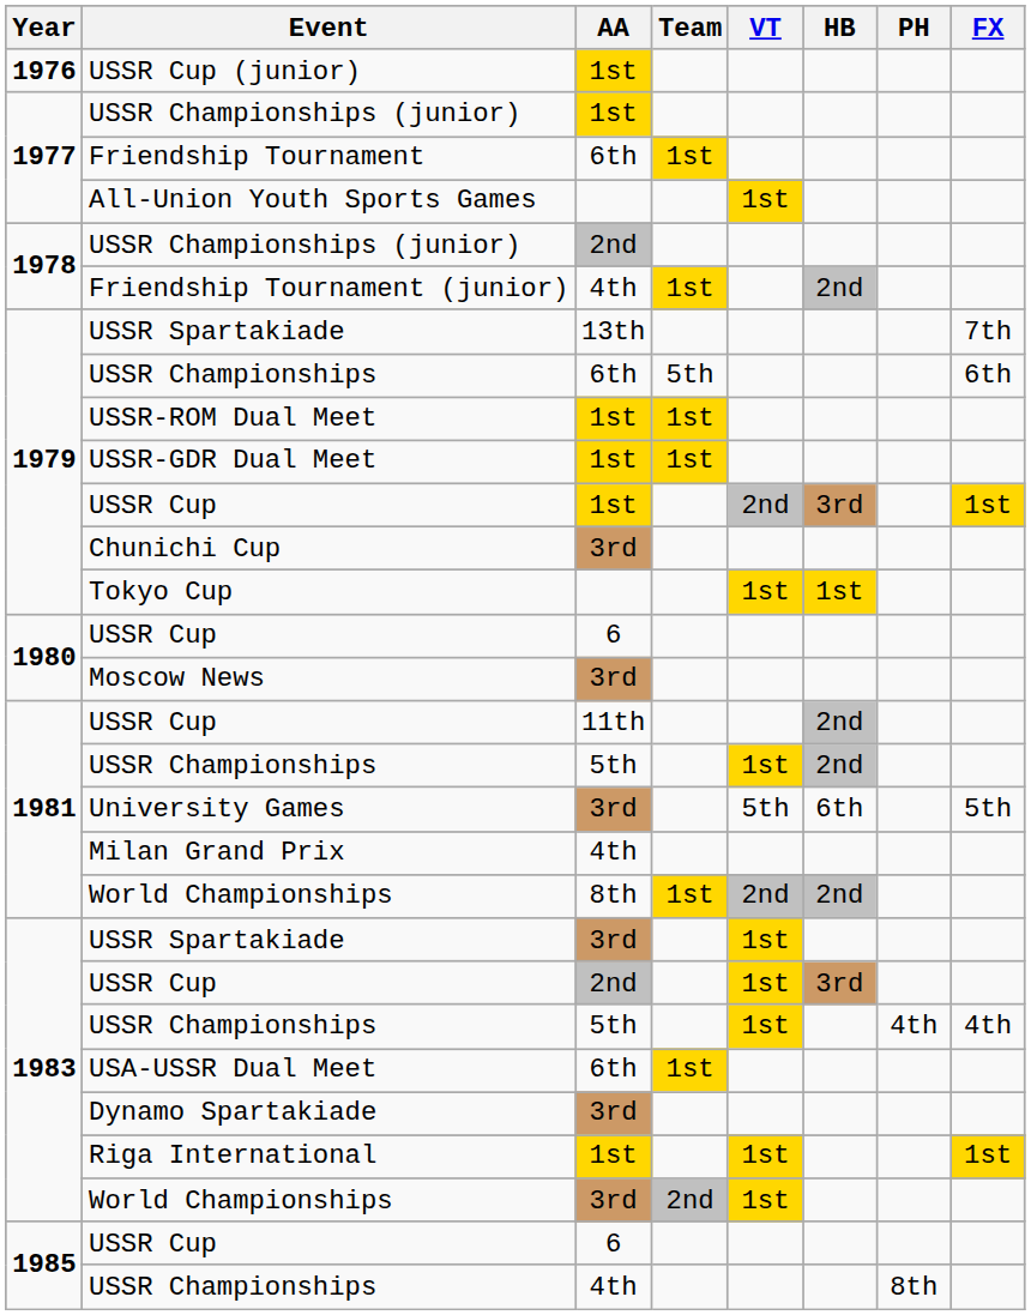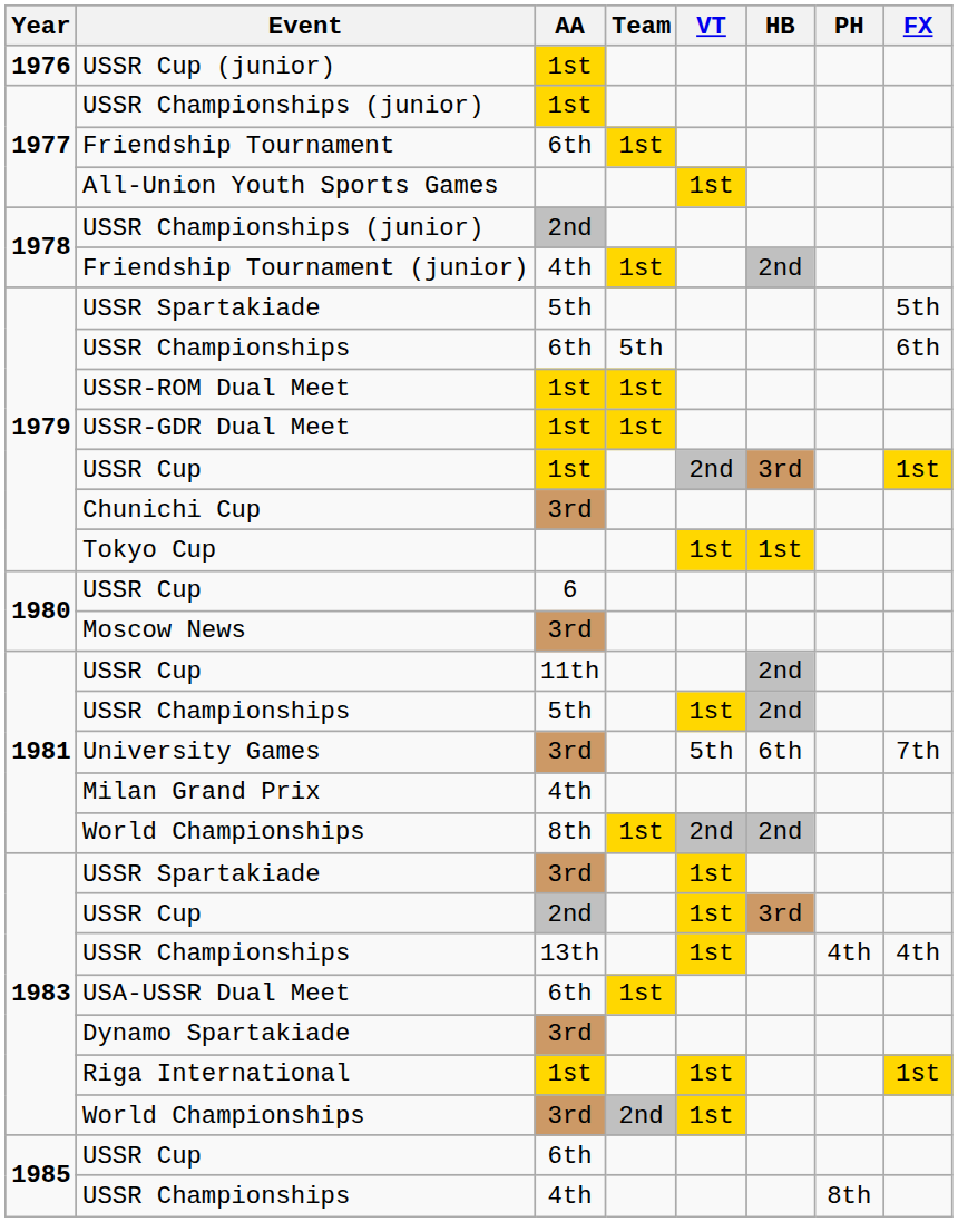1979 / USSR Spartakiade | AA: 13th -> 5th
1979 / USSR Spartakiade | FX: 7th -> 5th
University Games | FX: 5th -> 7th
1983 / USSR Championships | AA: 5th -> 13th
1985 / USSR Cup | AA: 6 -> 6th
